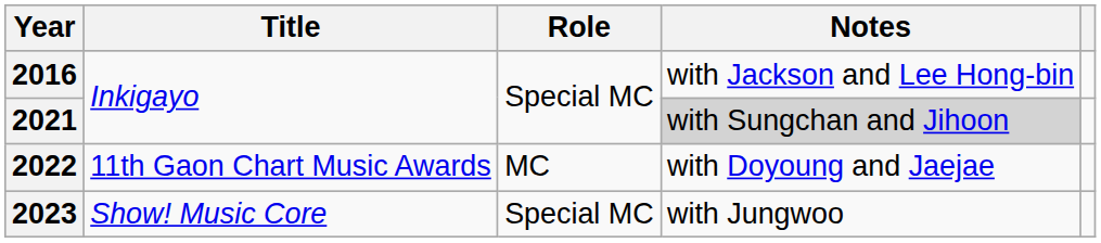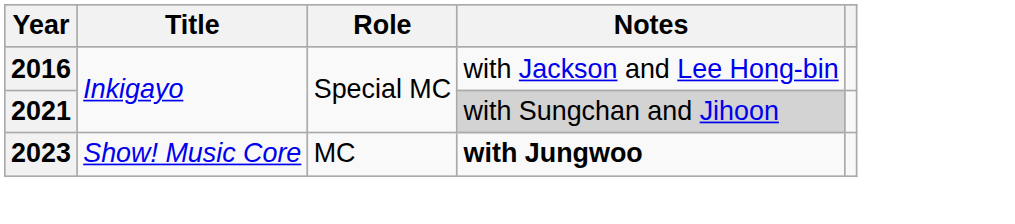- row: 2022 | 11th Gaon Chart Music Awards | MC | with Doyoung and Jaejae
2023 | Role: Special MC -> MC
2023 | Notes: normal -> bold
